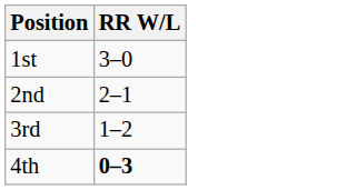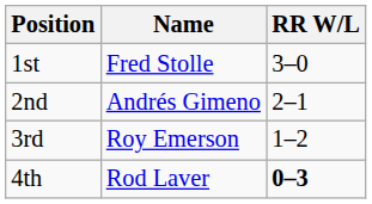+ column: Name | Fred Stolle | Andrés Gimeno | Roy Emerson | Rod Laver
